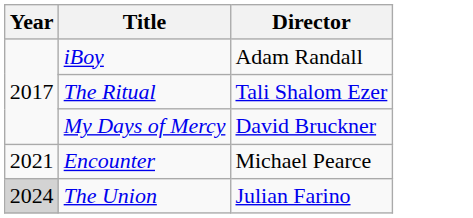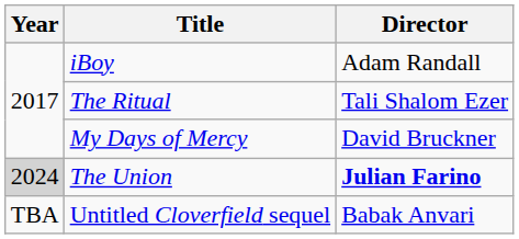- row: 2021 | Encounter | Michael Pearce
The Union | Director: normal -> bold
+ row: TBA | Untitled Cloverfield sequel | Babak Anvari
